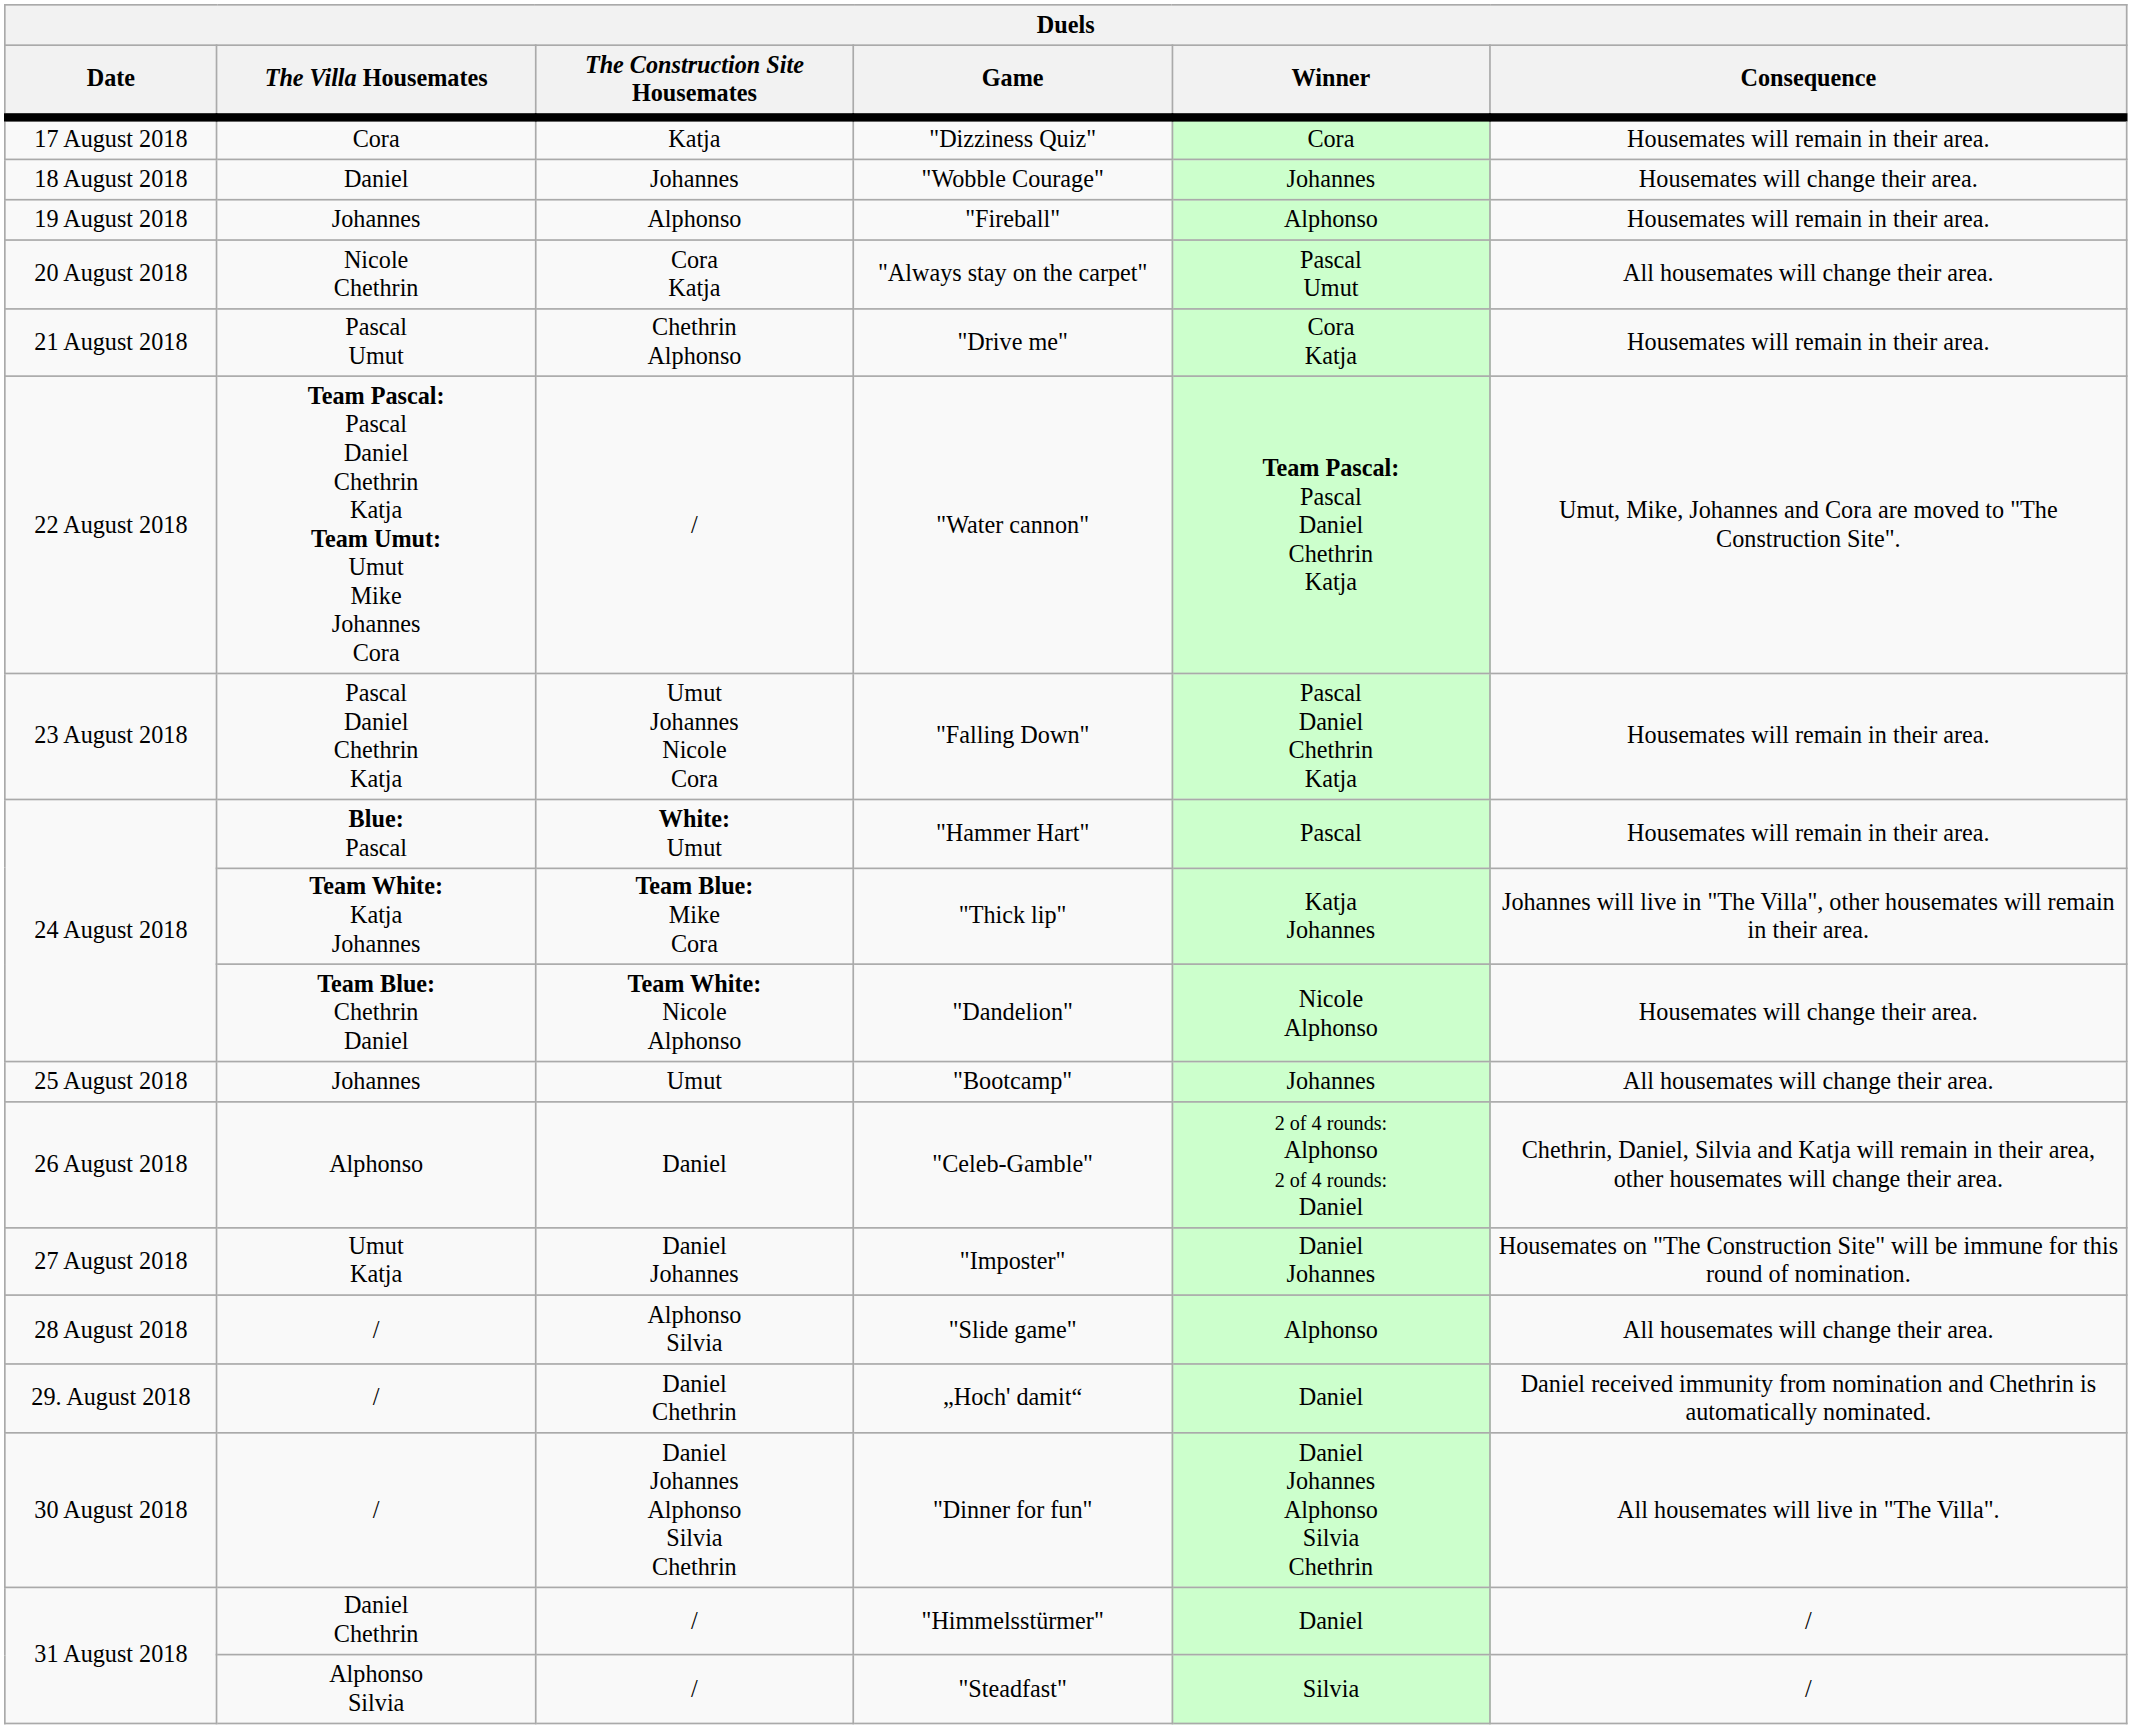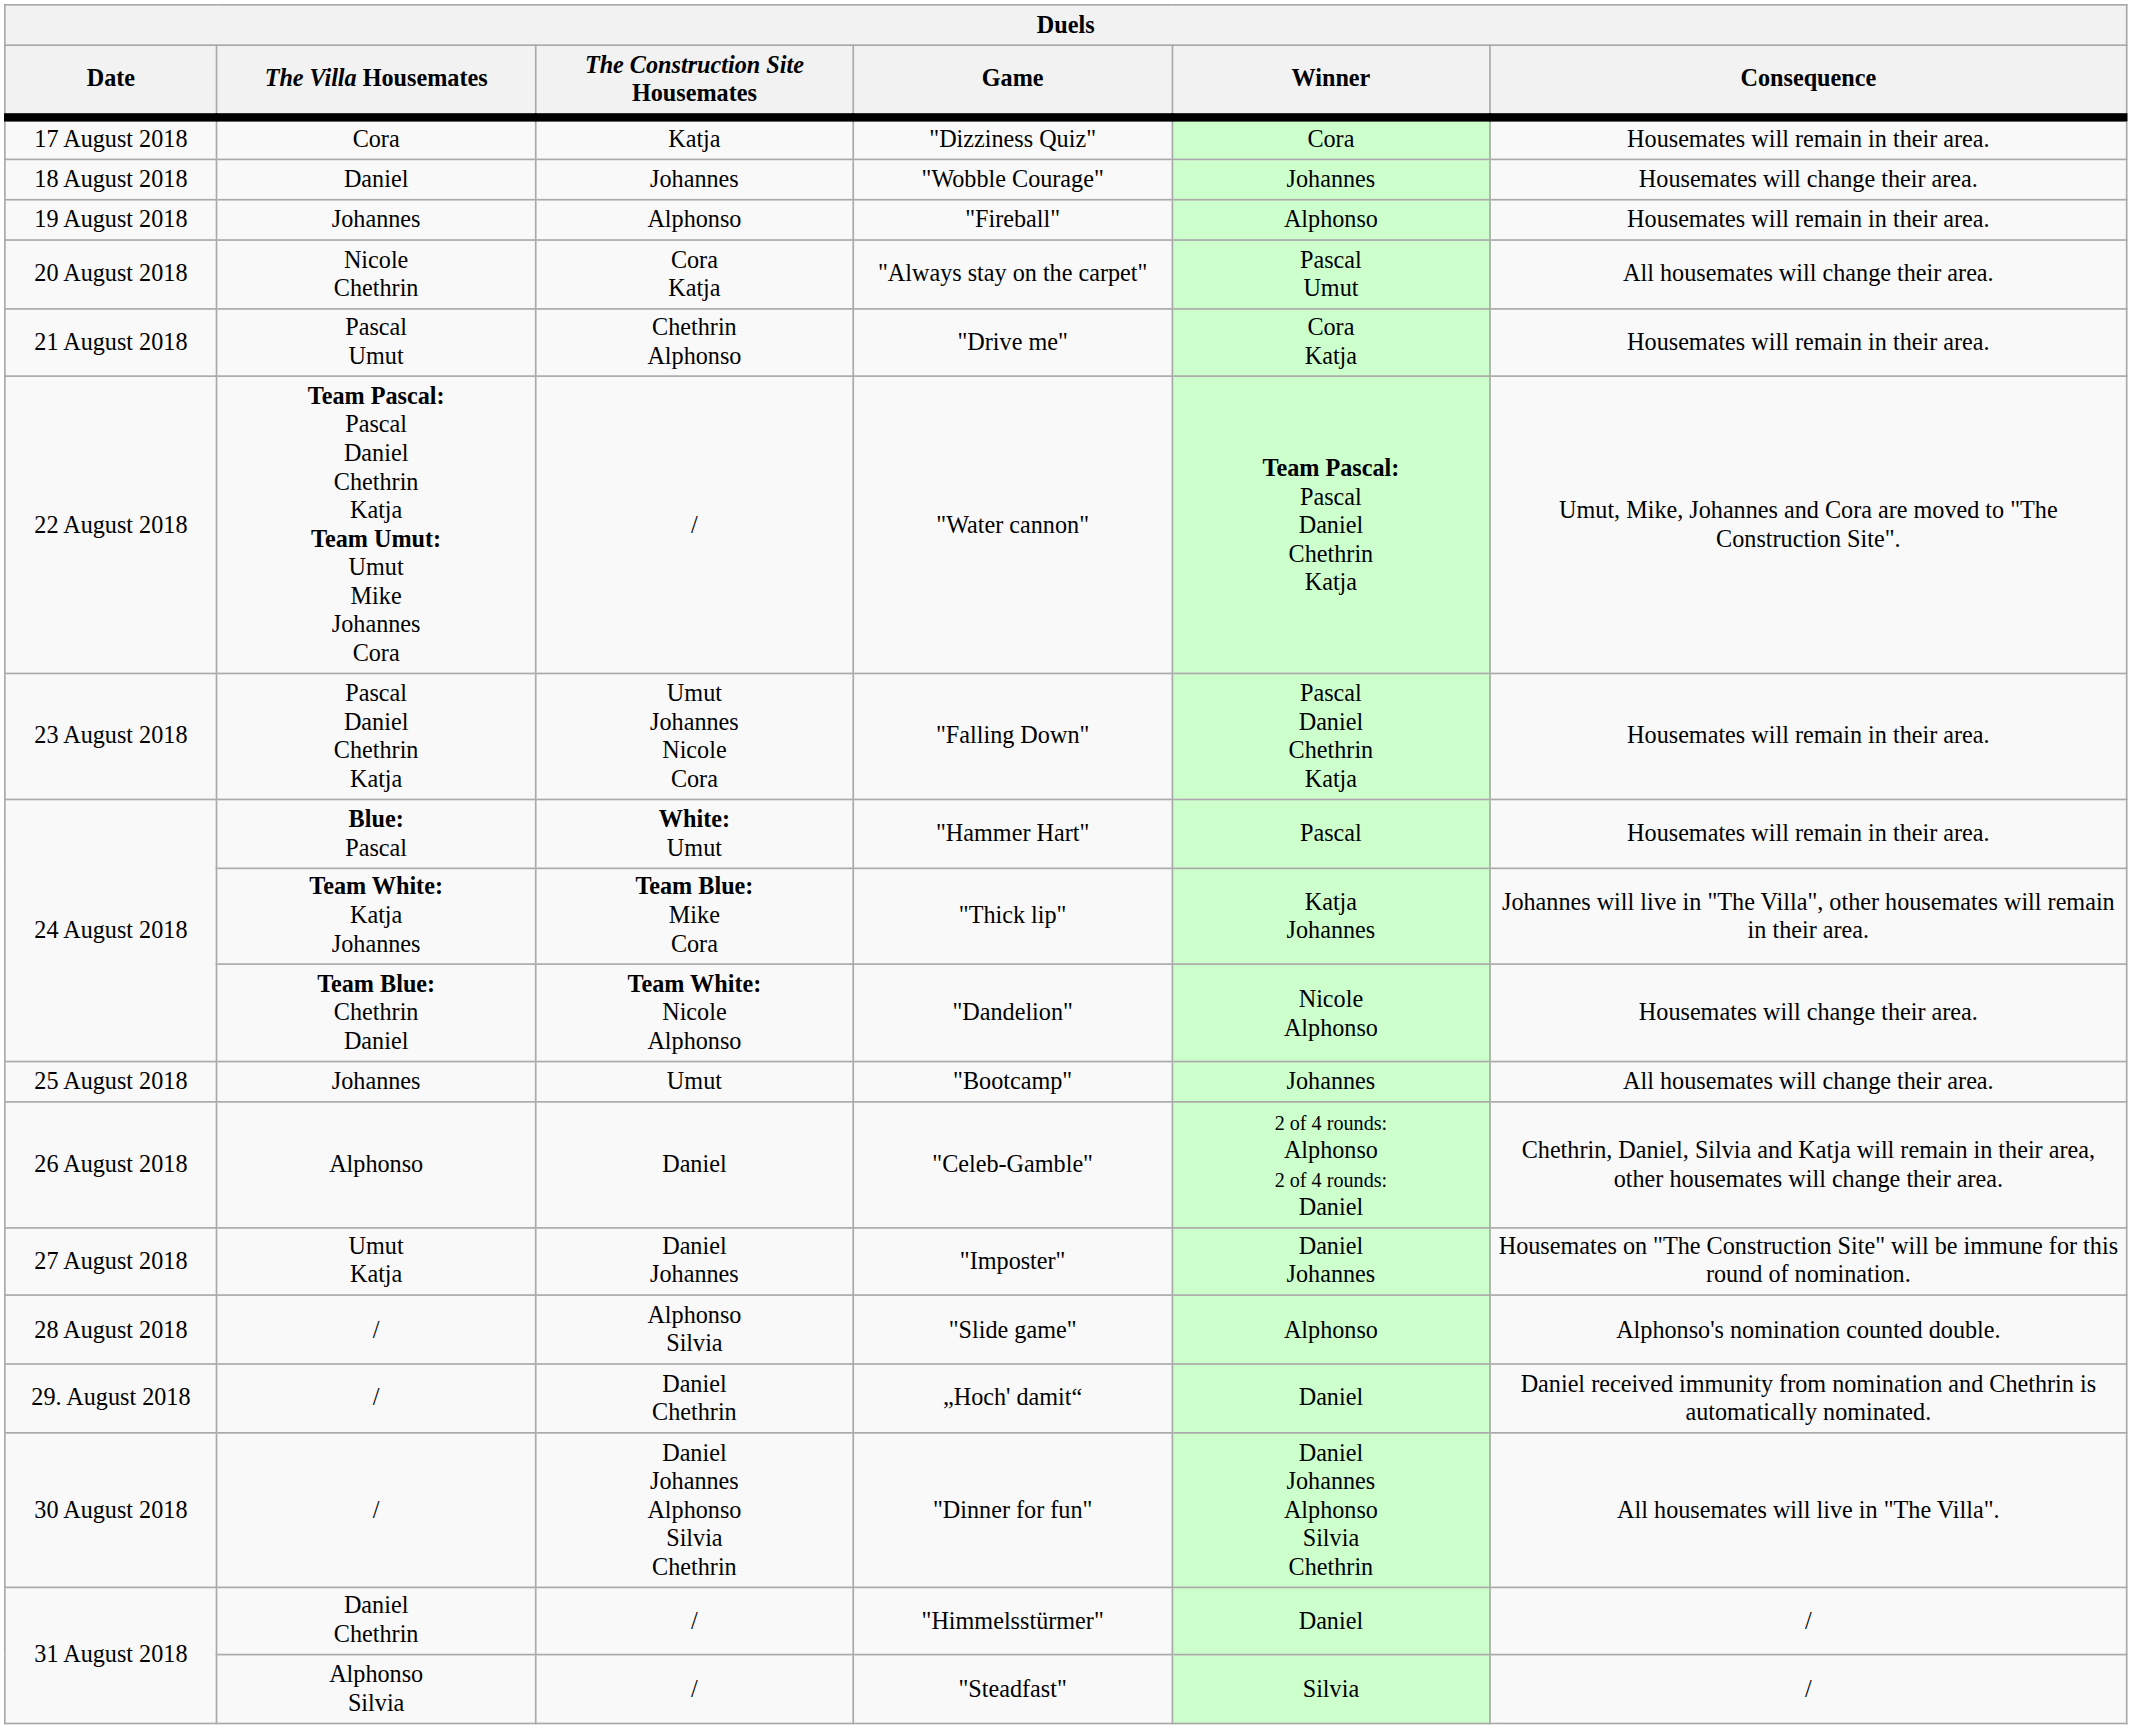"Slide game" | Consequence: All housemates will change their area. -> Alphonso's nomination counted double.
